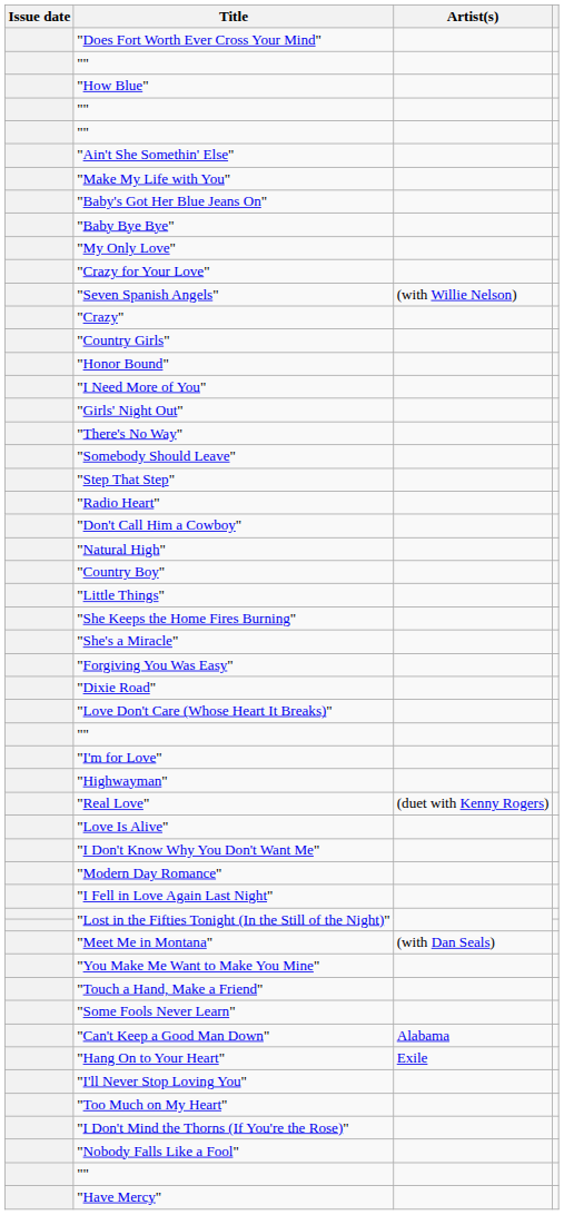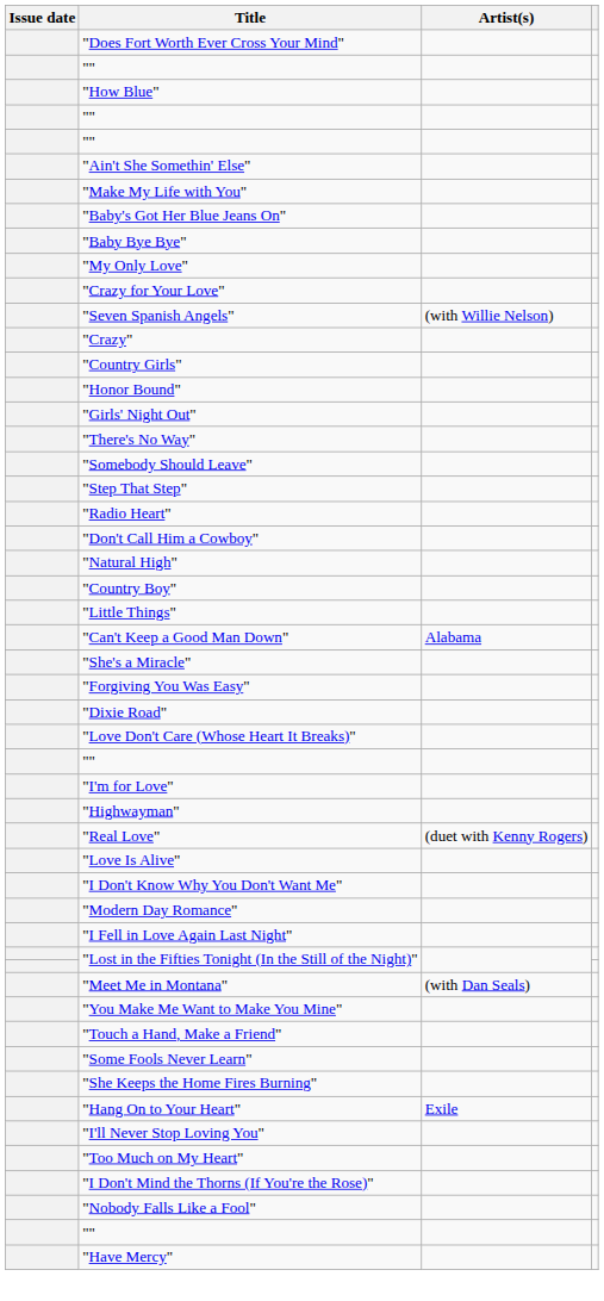- row: "I Need More of You"
rows swapped: "She Keeps the Home Fires Burning" <-> "Can't Keep a Good Man Down"
